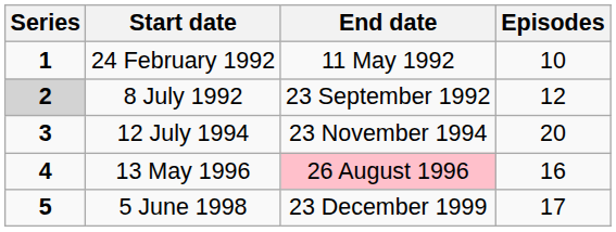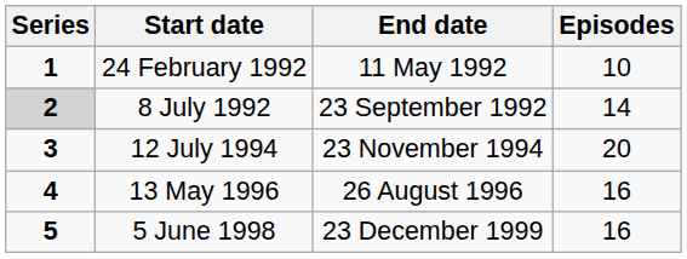8 July 1992 | Episodes: 12 -> 14
13 May 1996 | End date: pink background -> no background
5 June 1998 | Episodes: 17 -> 16
